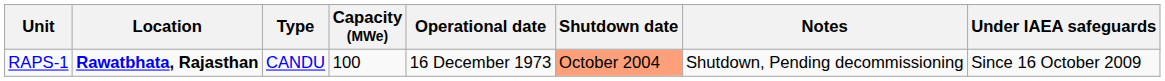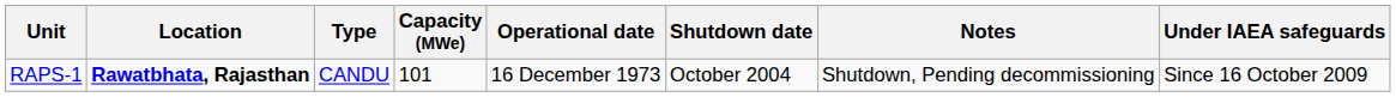RAPS-1 | Capacity (MWe): 100 -> 101
RAPS-1 | Shutdown date: lightsalmon background -> no background
